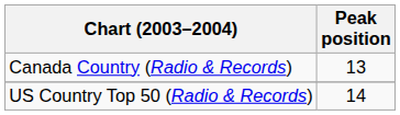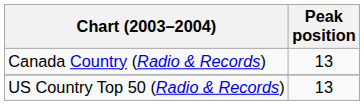US Country Top 50 (Radio & Records) | Peak position: 14 -> 13
